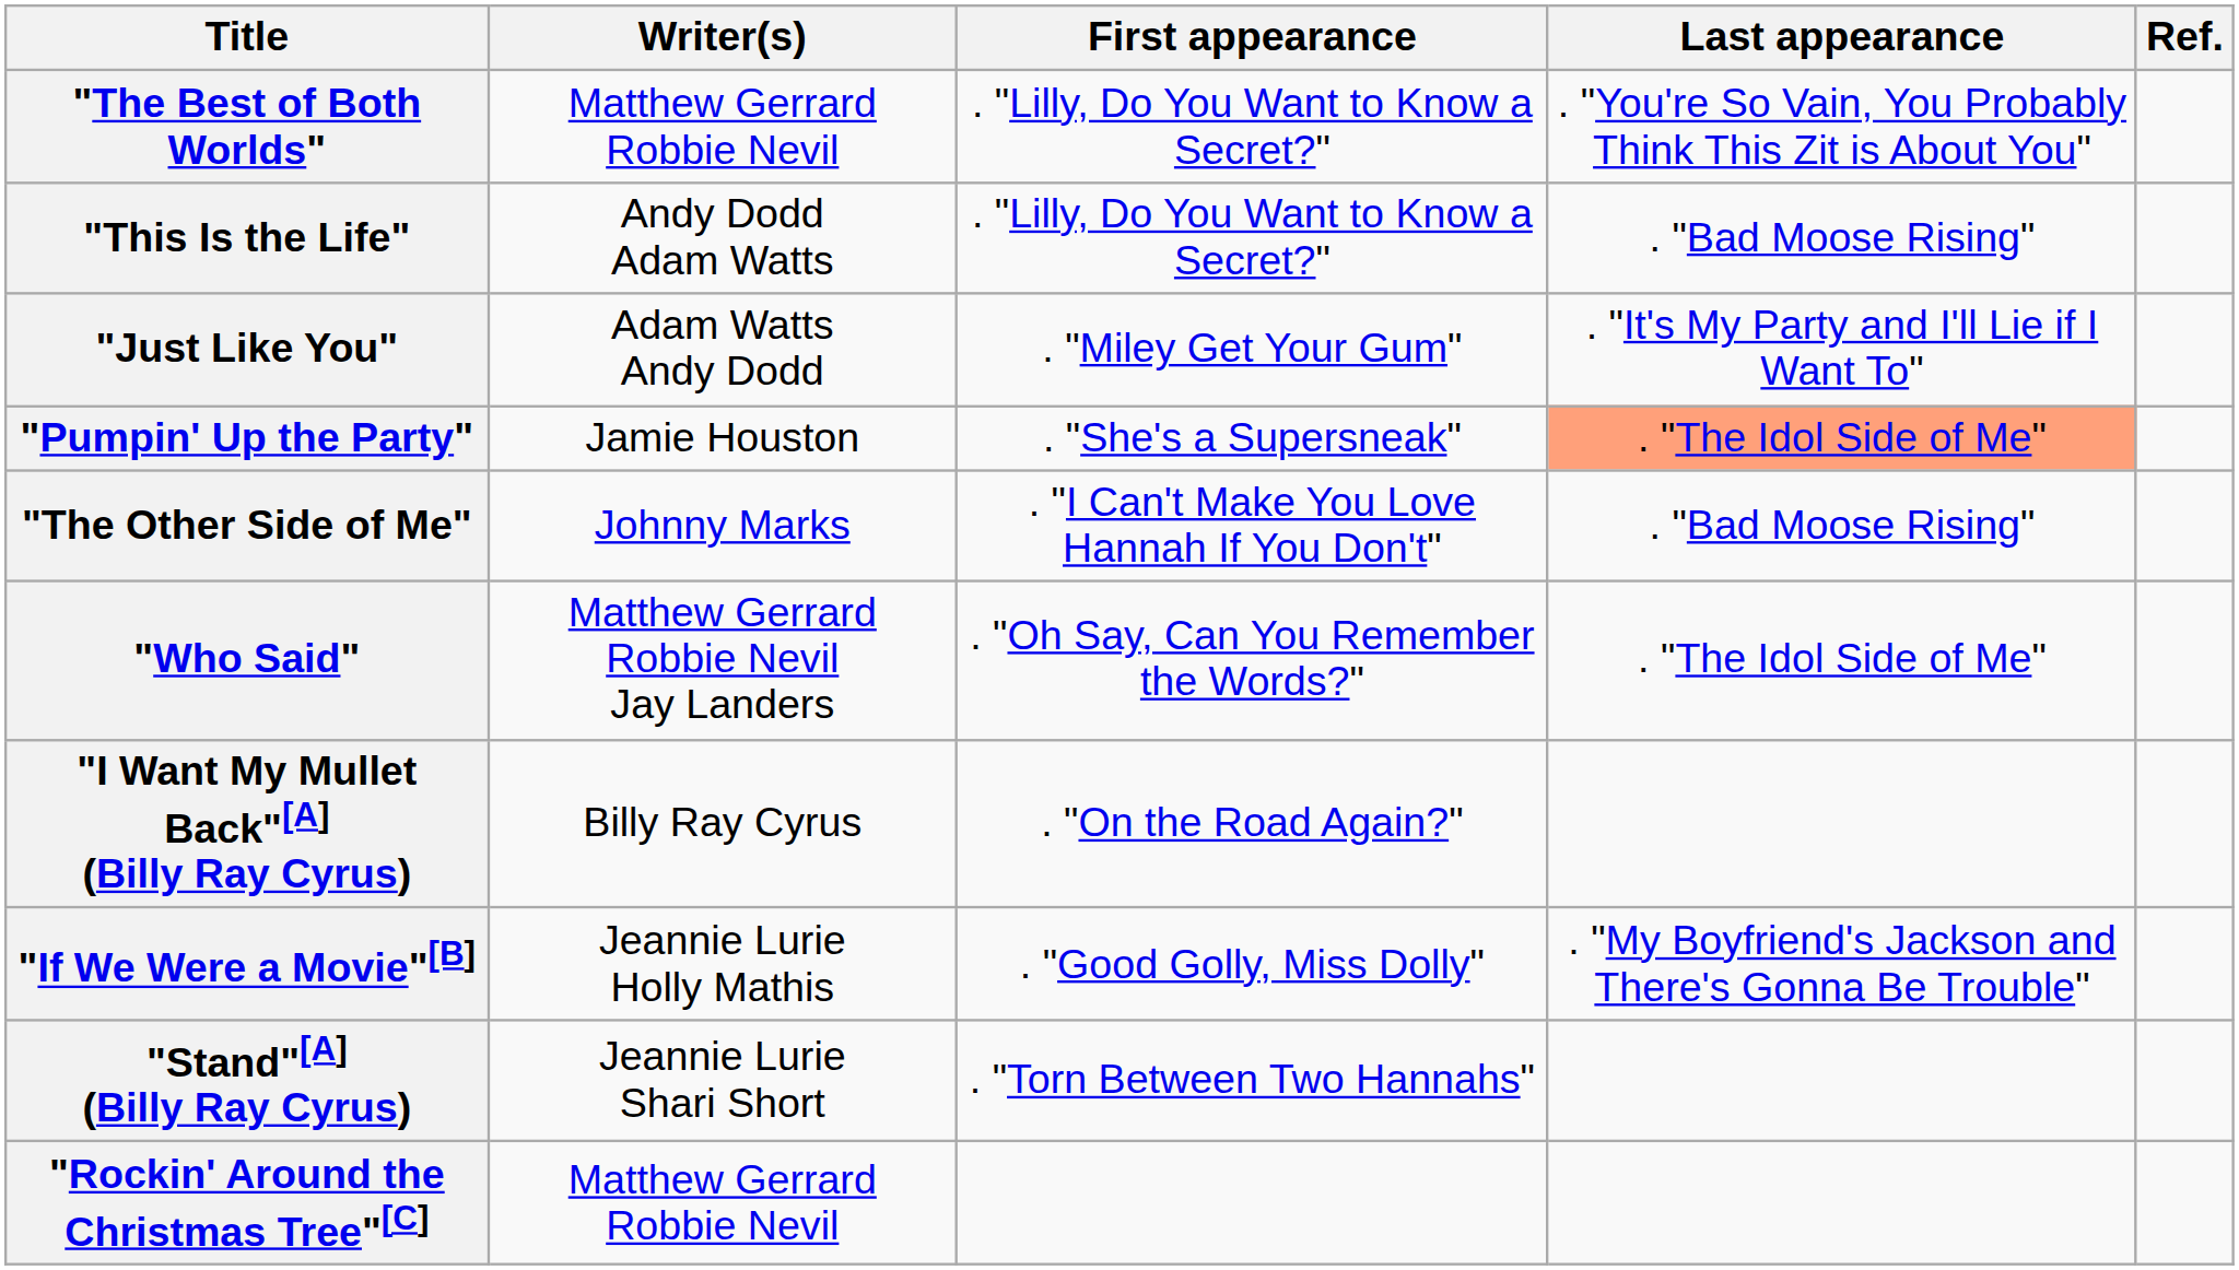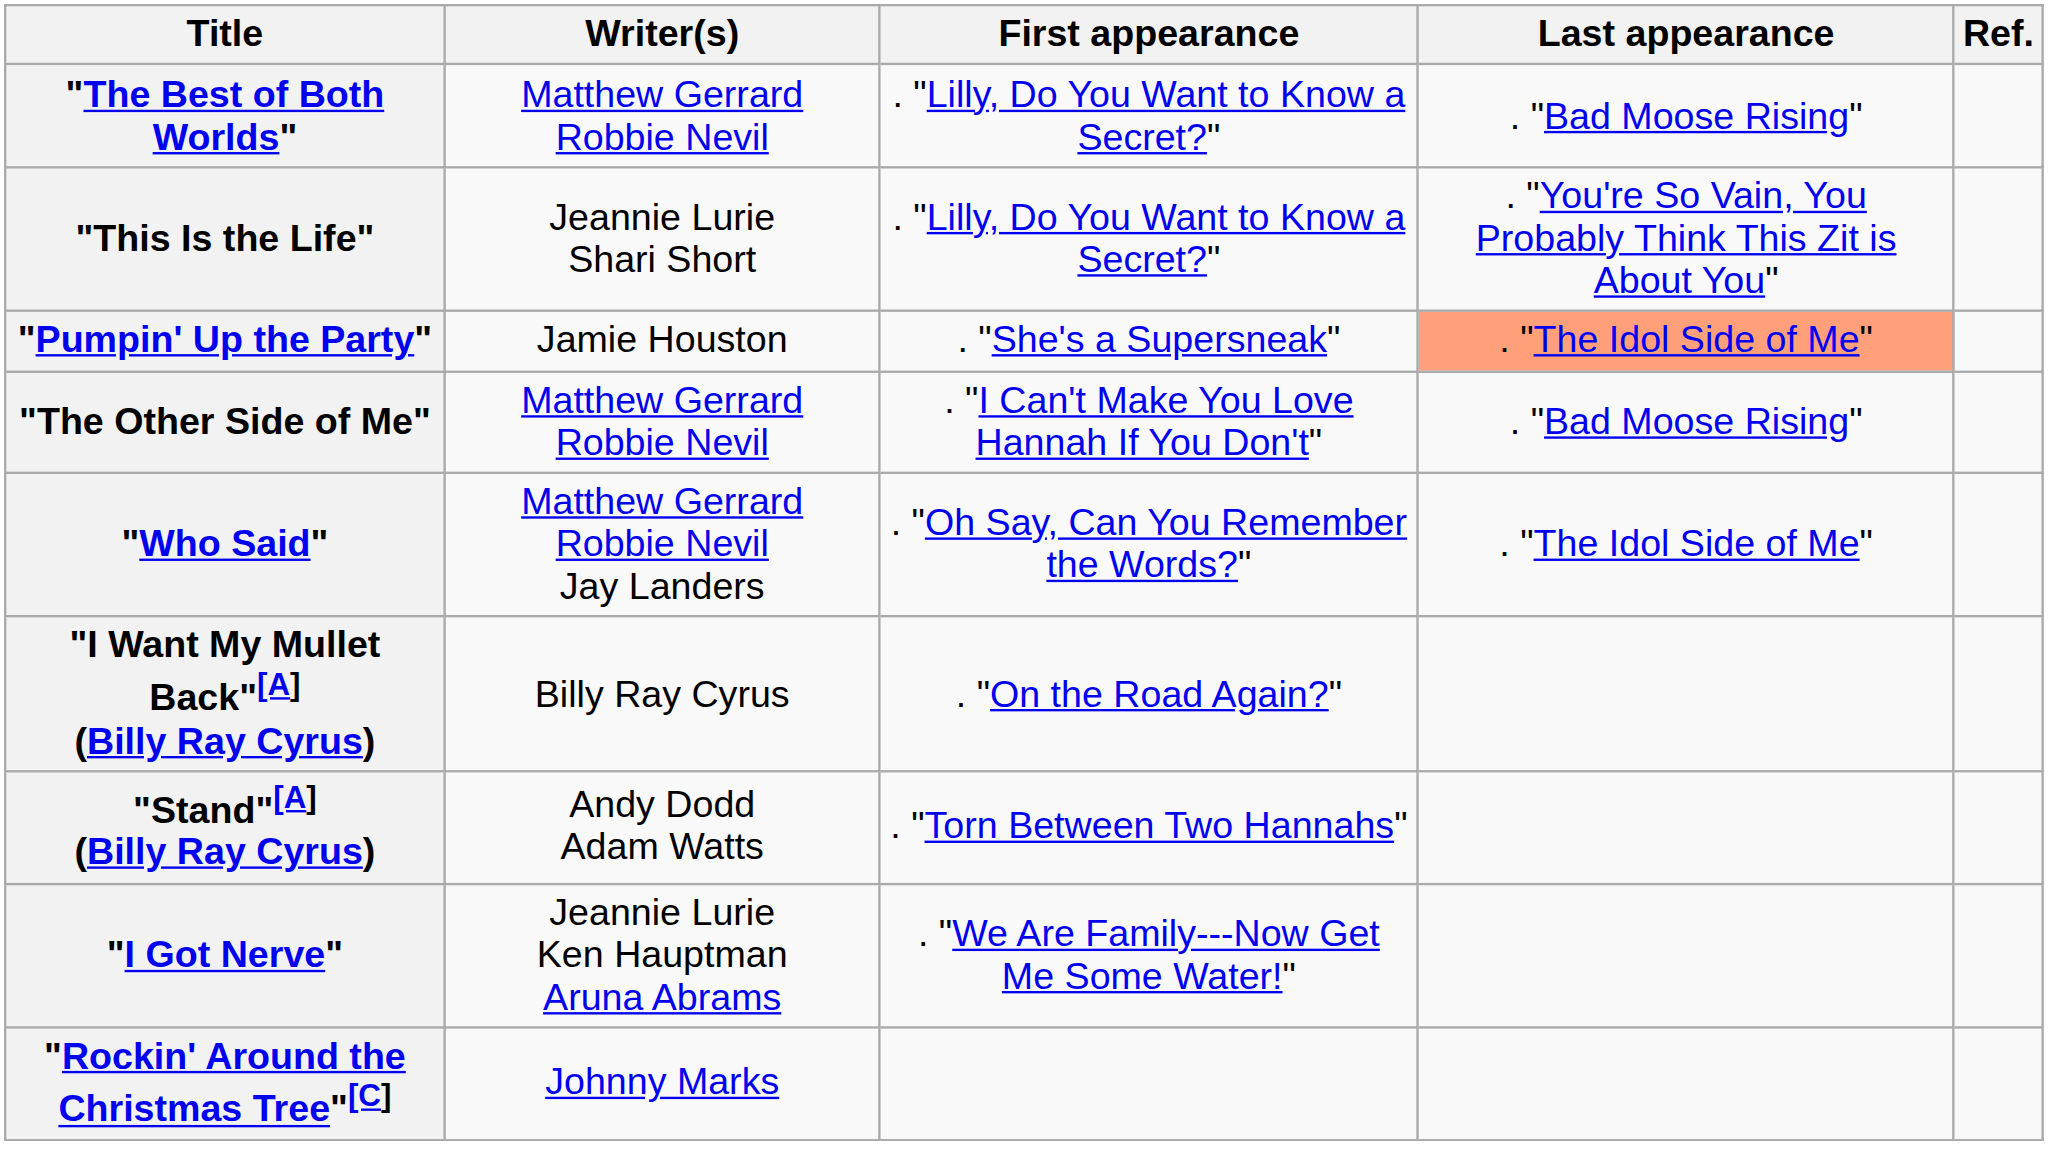"The Best of Both Worlds" | Last appearance: . "You're So Vain, You Probably Think This Zit is About You" -> . "Bad Moose Rising"
"This Is the Life" | Writer(s): Andy Dodd Adam Watts -> Jeannie Lurie Shari Short
"This Is the Life" | Last appearance: . "Bad Moose Rising" -> . "You're So Vain, You Probably Think This Zit is About You"
- row: "Just Like You" | Adam Watts Andy Dodd | . "Miley Get Your Gum" | . "It's My Party and I'll Lie if I Want To"
"The Other Side of Me" | Writer(s): Johnny Marks -> Matthew Gerrard Robbie Nevil
- row: "If We Were a Movie"[B] | Jeannie Lurie Holly Mathis | . "Good Golly, Miss Dolly" | . "My Boyfriend's Jackson and There's Gonna Be Trouble"
"Stand"[A] (Billy Ray Cyrus) | Writer(s): Jeannie Lurie Shari Short -> Andy Dodd Adam Watts
+ row: "I Got Nerve" | Jeannie Lurie Ken Hauptman Aruna Abrams | . "We Are Family---Now Get Me Some Water!"
"Rockin' Around the Christmas Tree"[C] | Writer(s): Matthew Gerrard Robbie Nevil -> Johnny Marks
